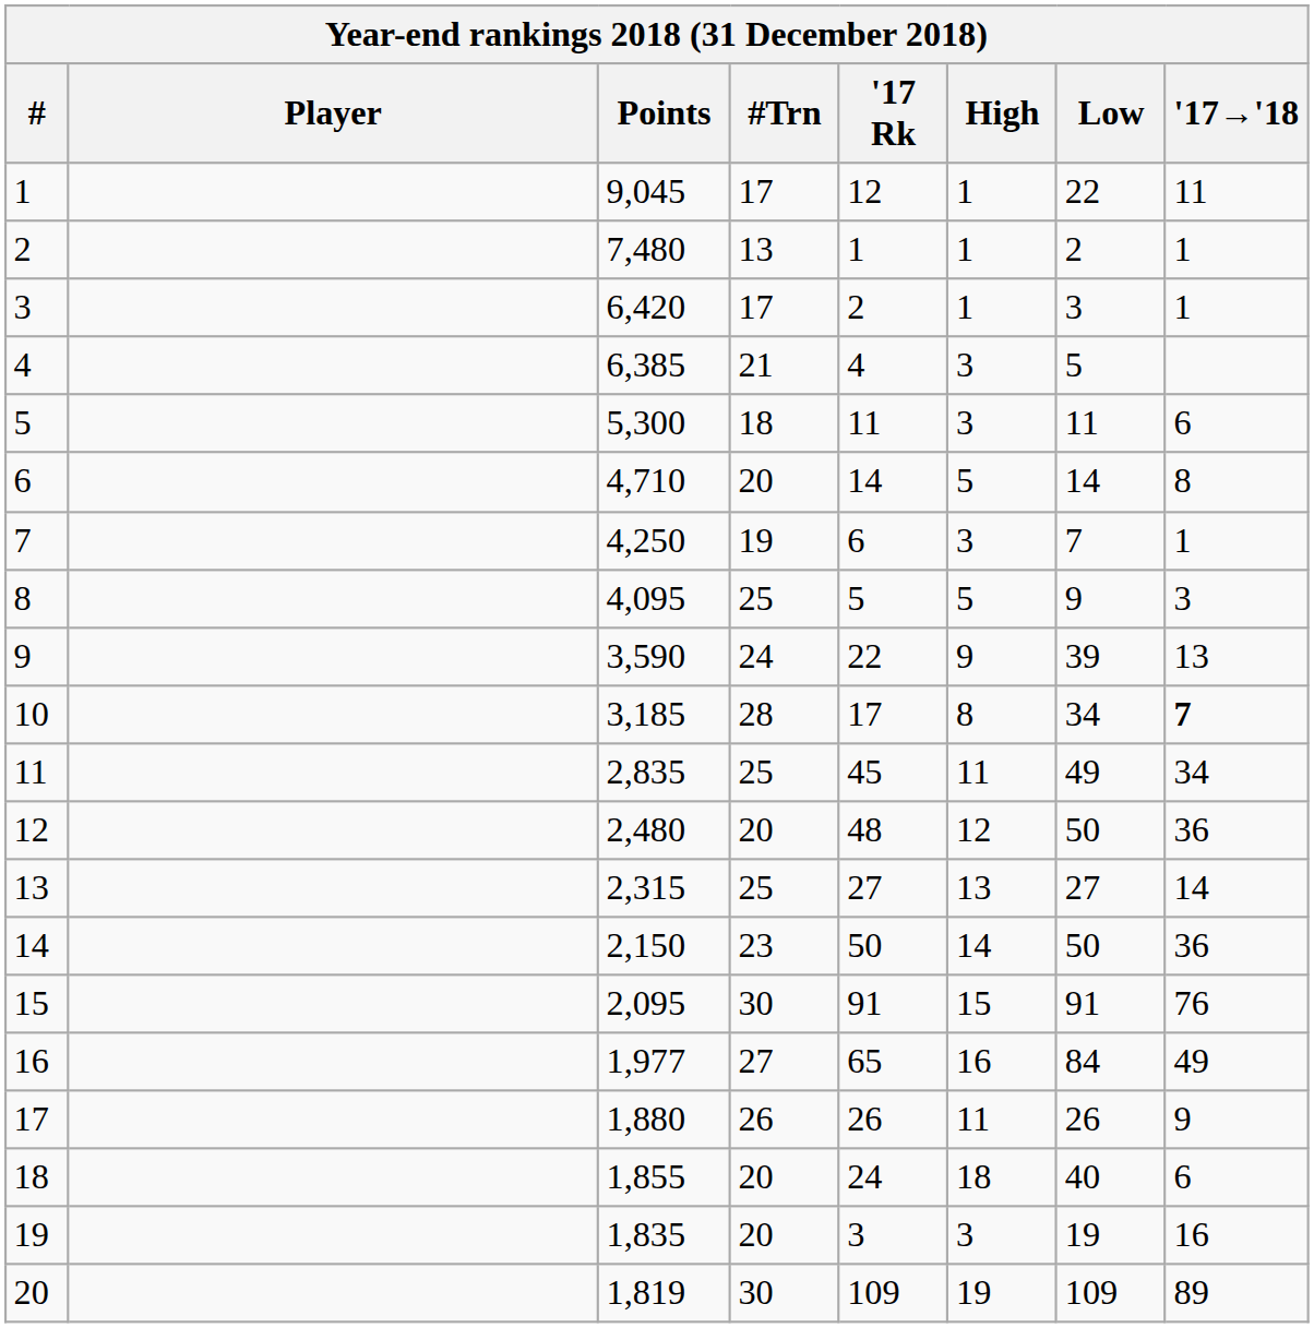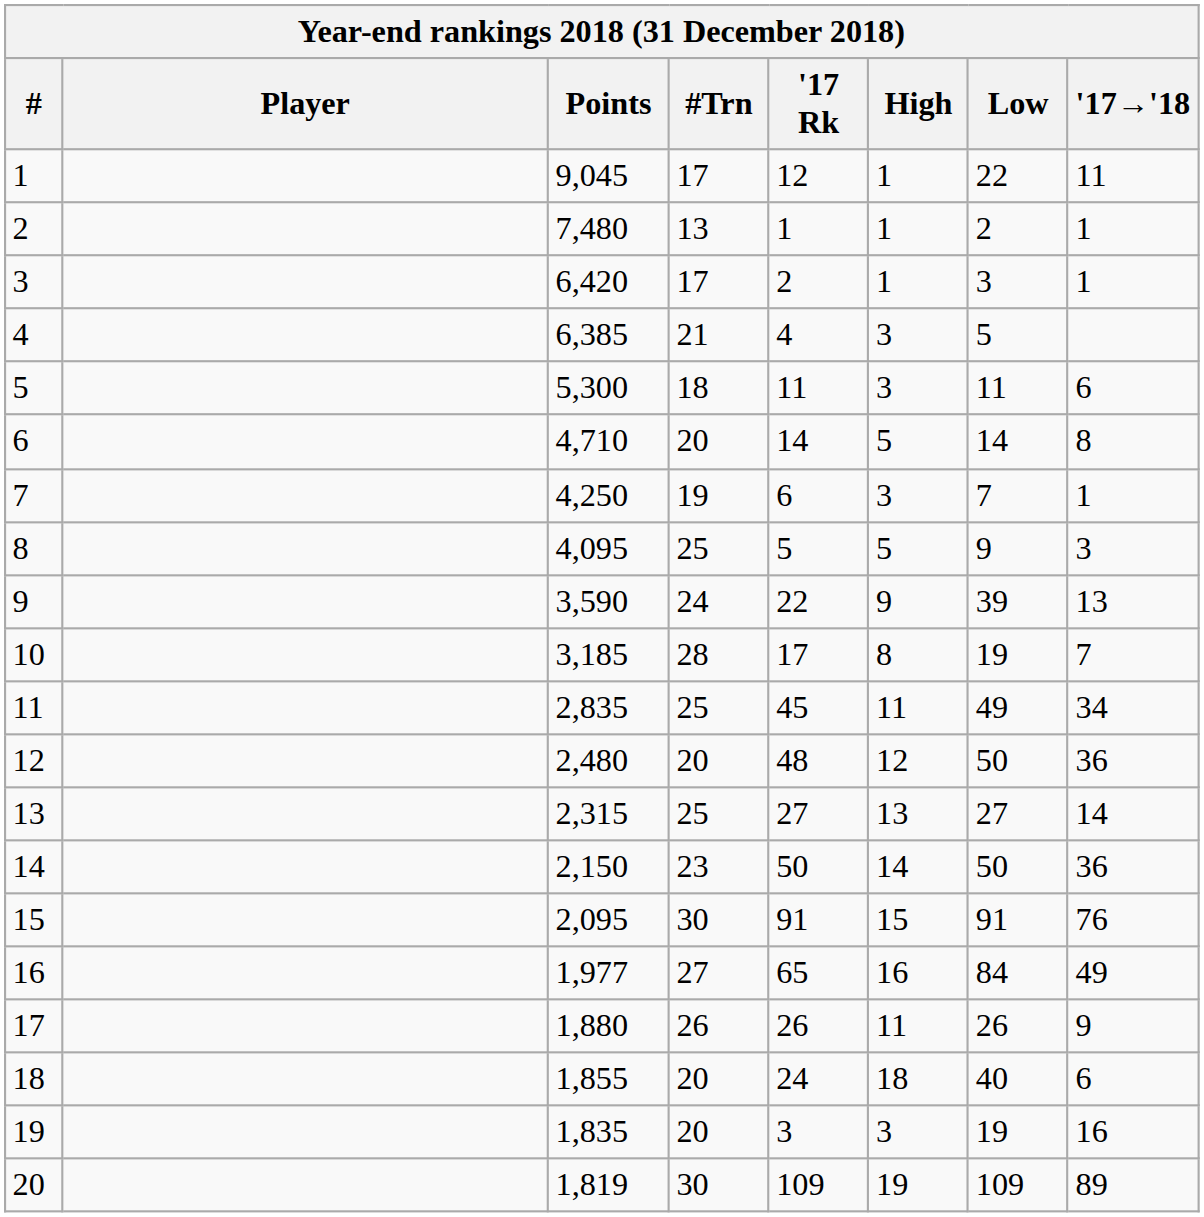10 | Low: 34 -> 19
10 | '17→'18: bold -> normal
